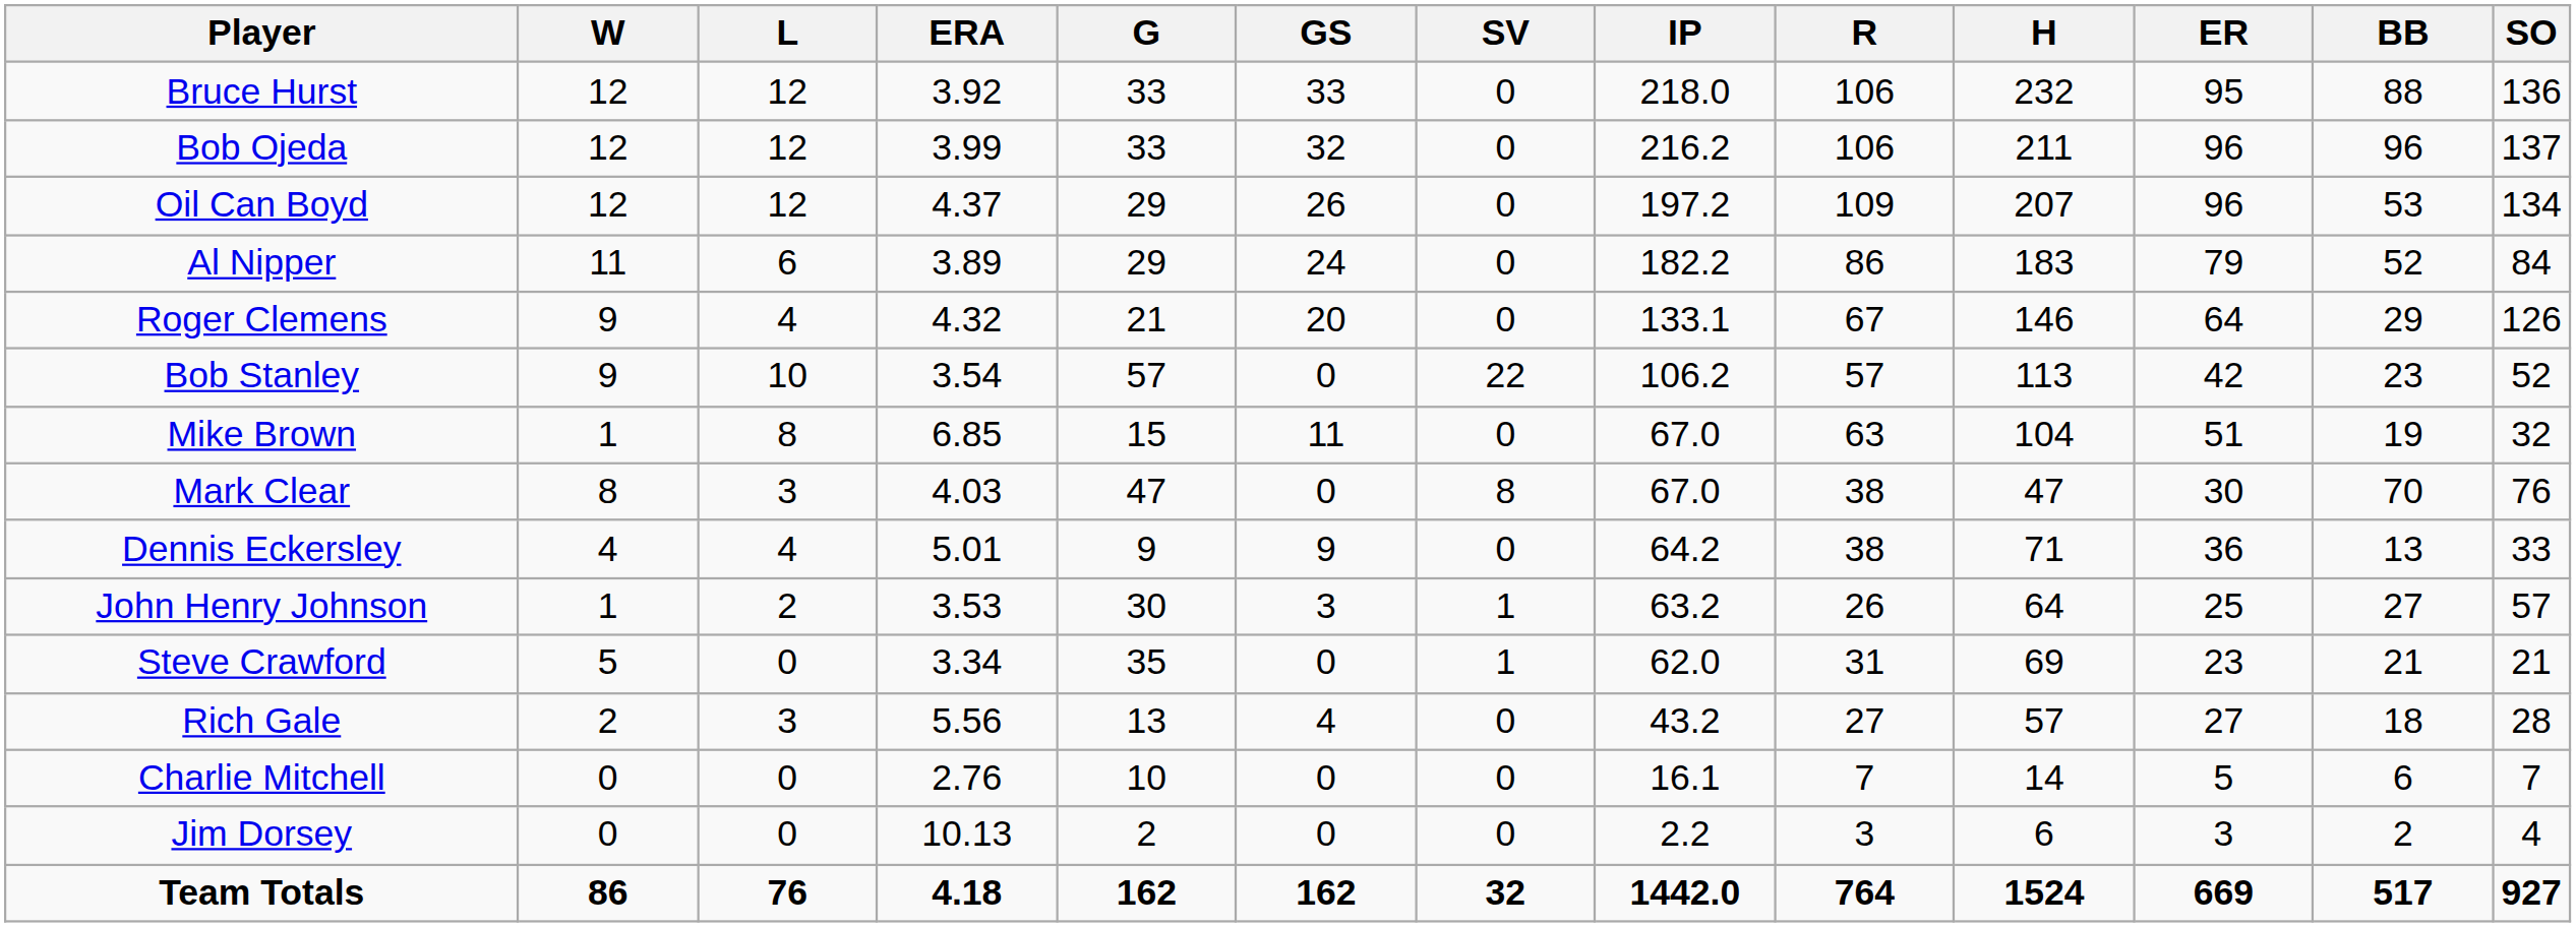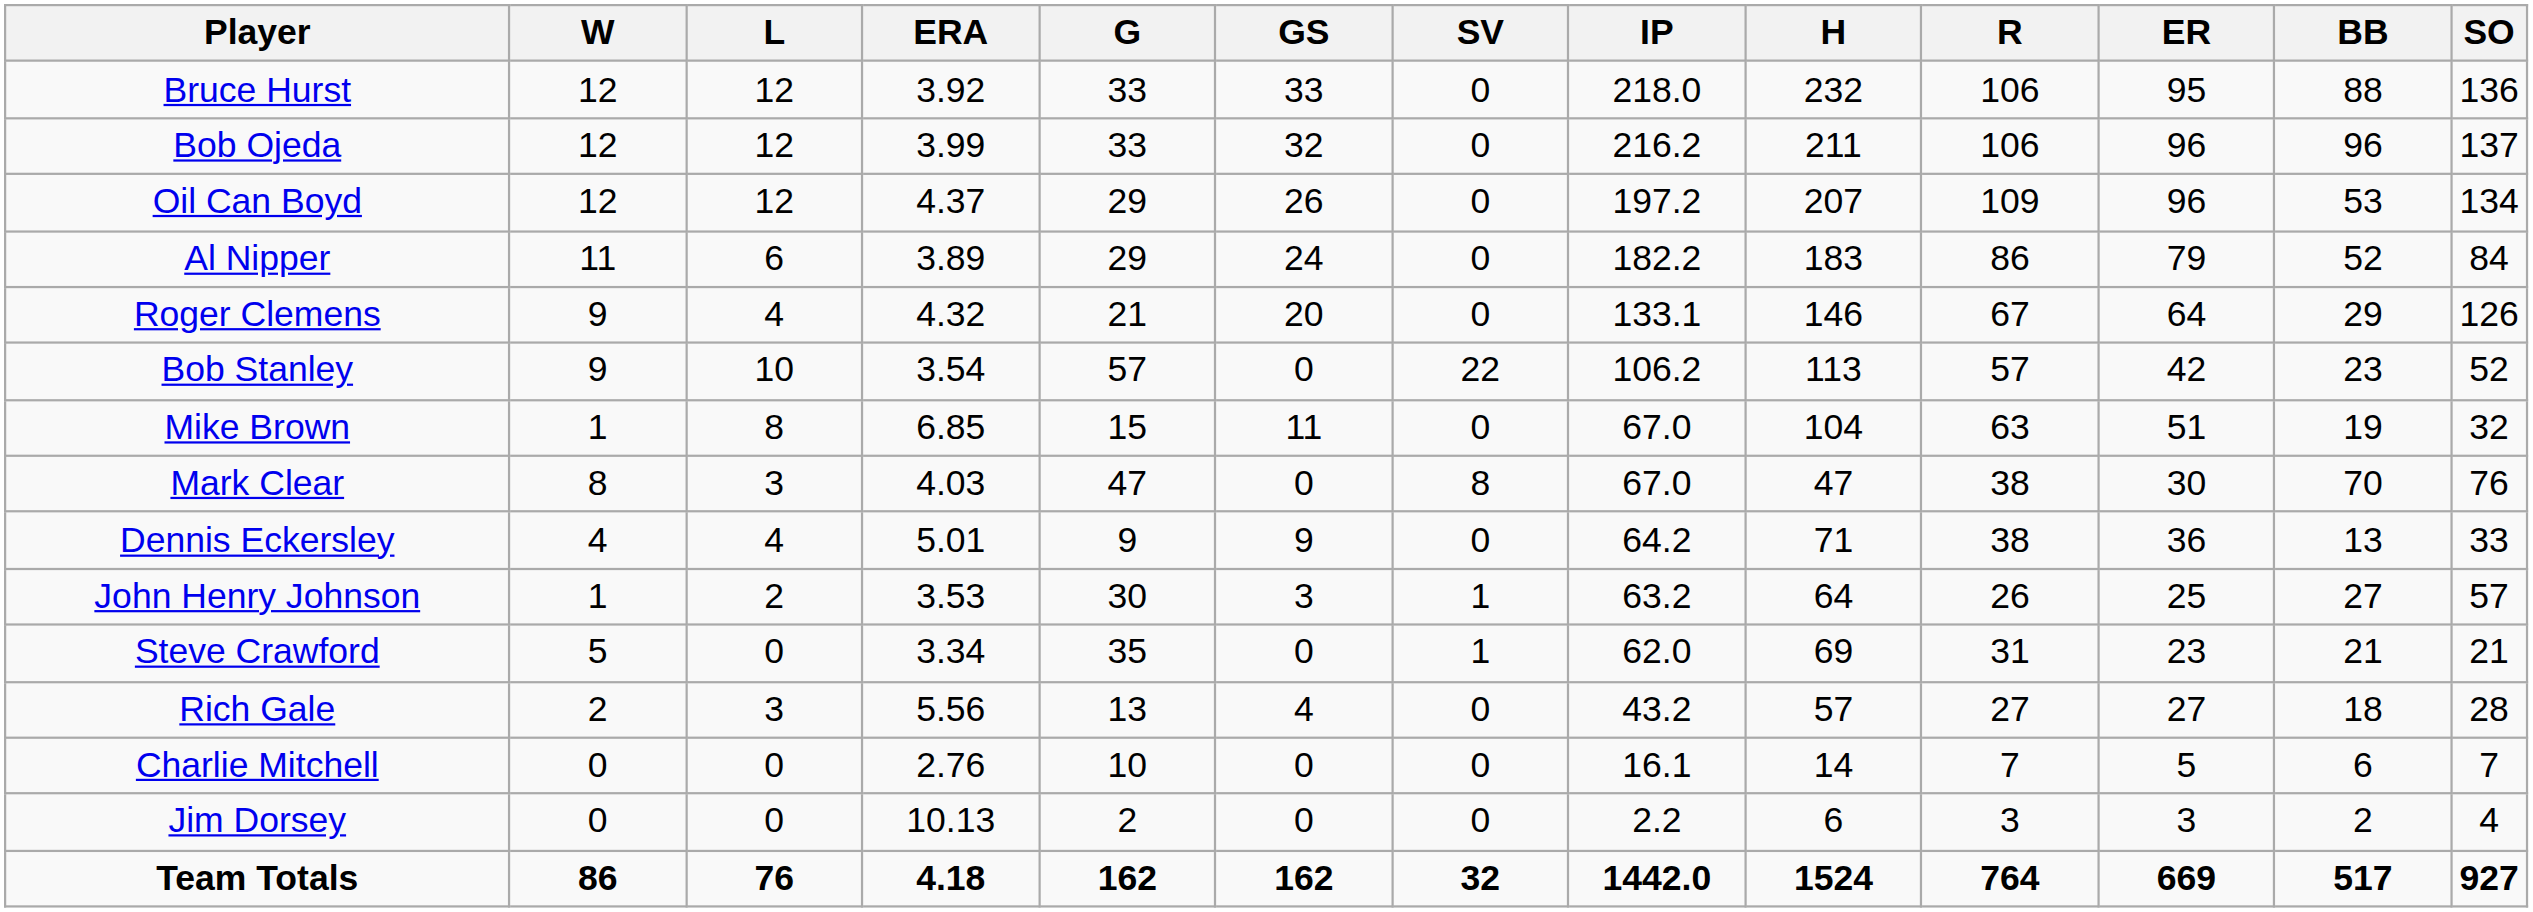columns swapped: H <-> R
